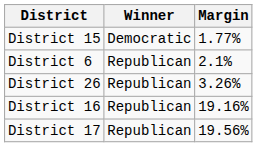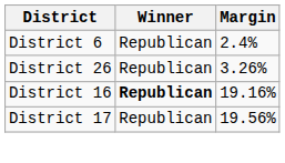- row: District 15 | Democratic | 1.77%
District 6 | Margin: 2.1% -> 2.4%
District 16 | Winner: normal -> bold
